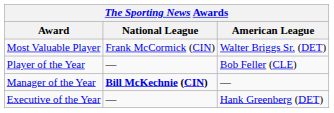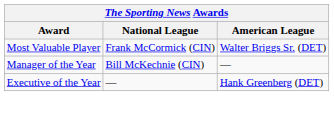- row: Player of the Year | — | Bob Feller (CLE)
Manager of the Year | National League: bold -> normal
